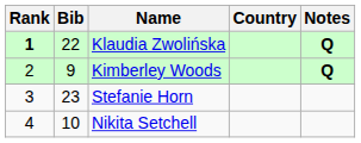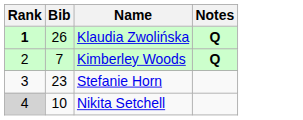- column: Country
Klaudia Zwolińska | Bib: 22 -> 26
Kimberley Woods | Bib: 9 -> 7
Nikita Setchell | Rank: no background -> lightgrey background
